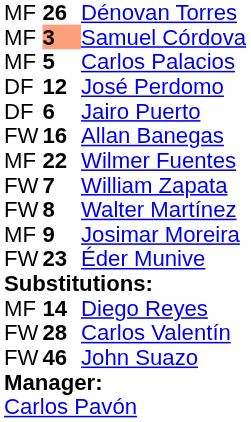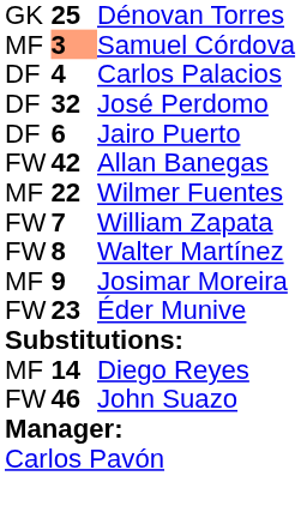Dénovan Torres | column 1: MF -> GK
Dénovan Torres | column 2: 26 -> 25
Carlos Palacios | column 1: MF -> DF
Carlos Palacios | column 2: 5 -> 4
José Perdomo | column 2: 12 -> 32
Allan Banegas | column 2: 16 -> 42
- row: FW | 28 | Carlos Valentín
